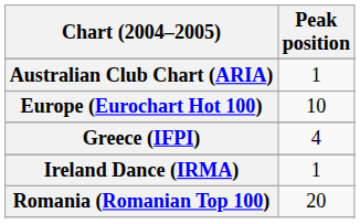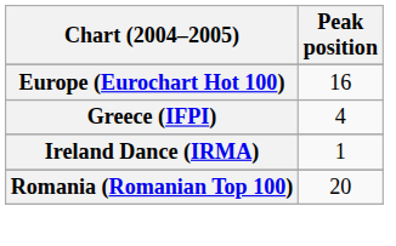- row: Australian Club Chart (ARIA) | 1
Europe (Eurochart Hot 100) | Peak position: 10 -> 16
